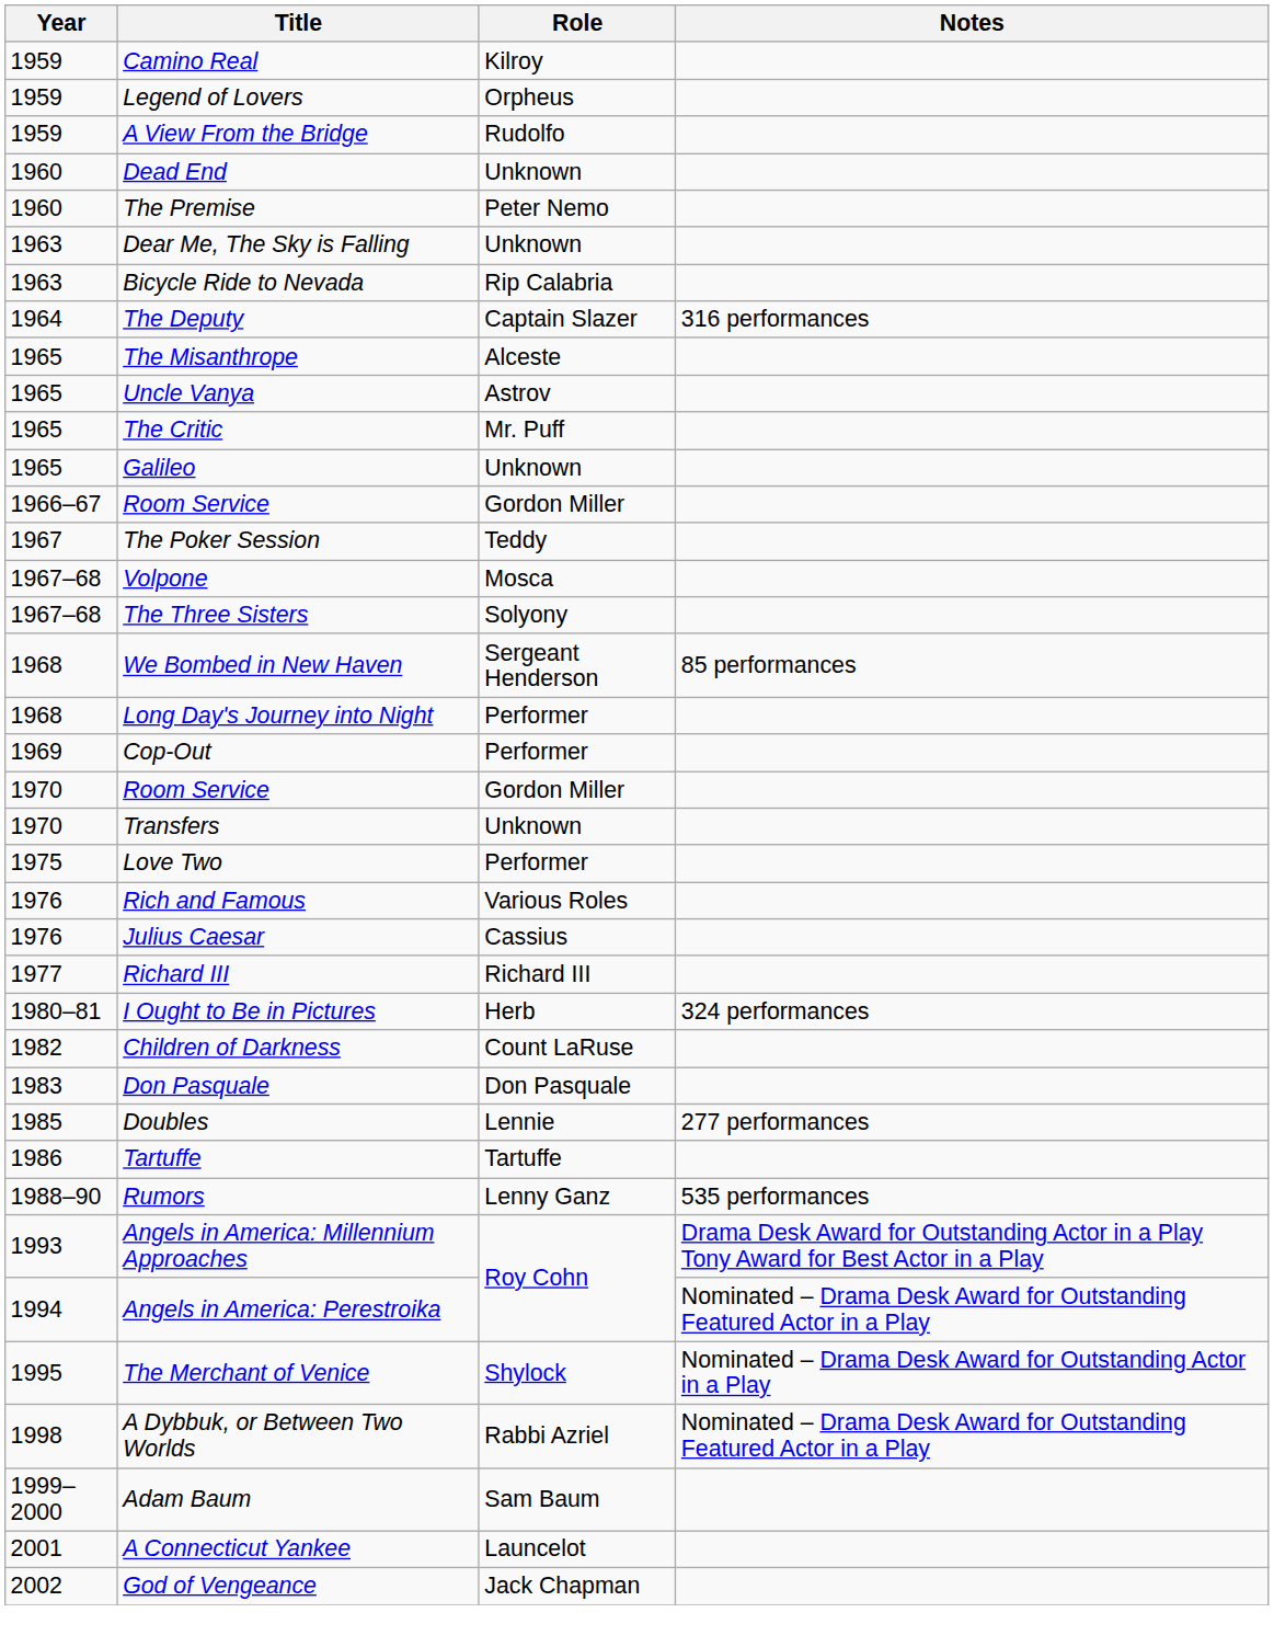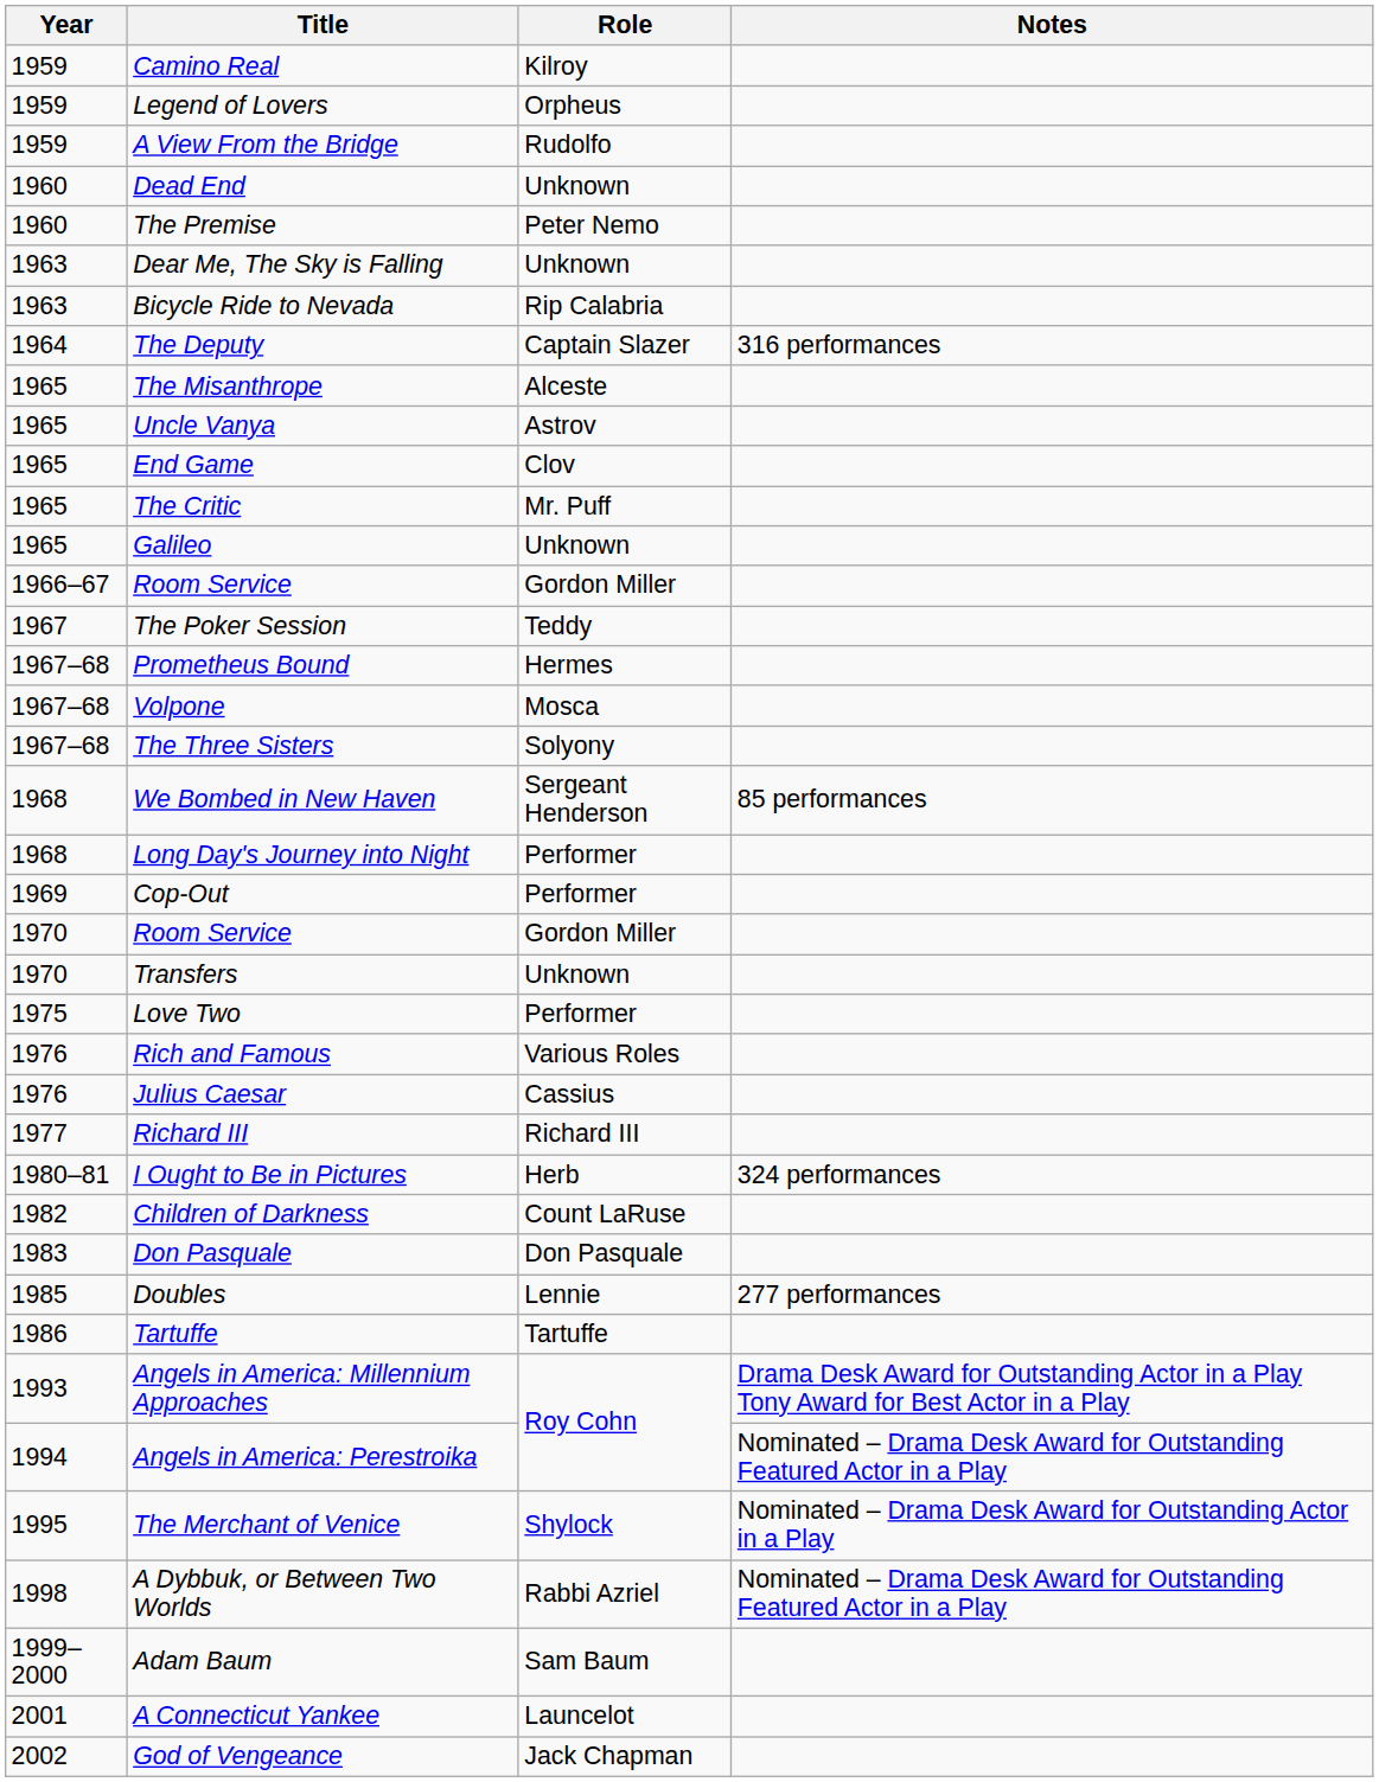+ row: 1965 | End Game | Clov
+ row: 1967–68 | Prometheus Bound | Hermes
- row: 1988–90 | Rumors | Lenny Ganz | 535 performances
